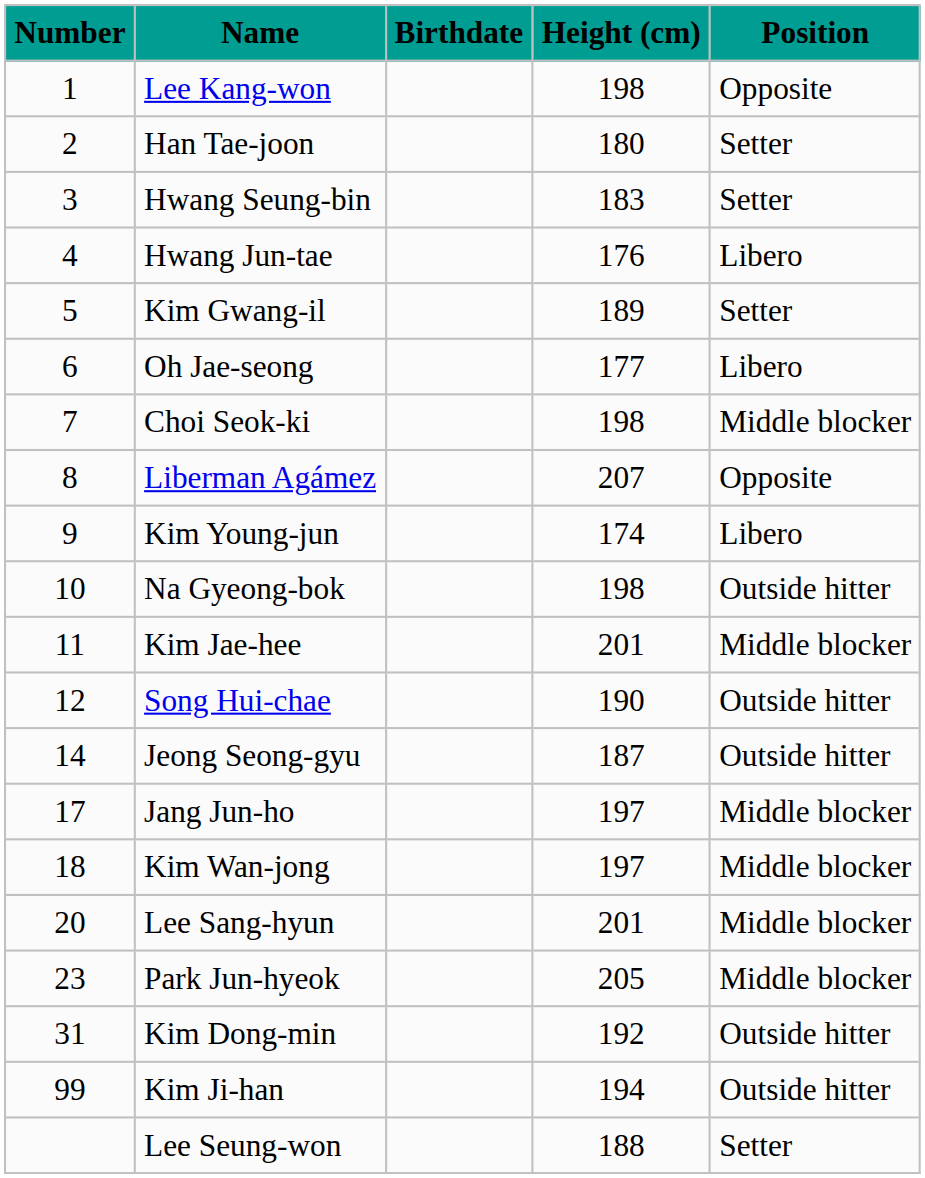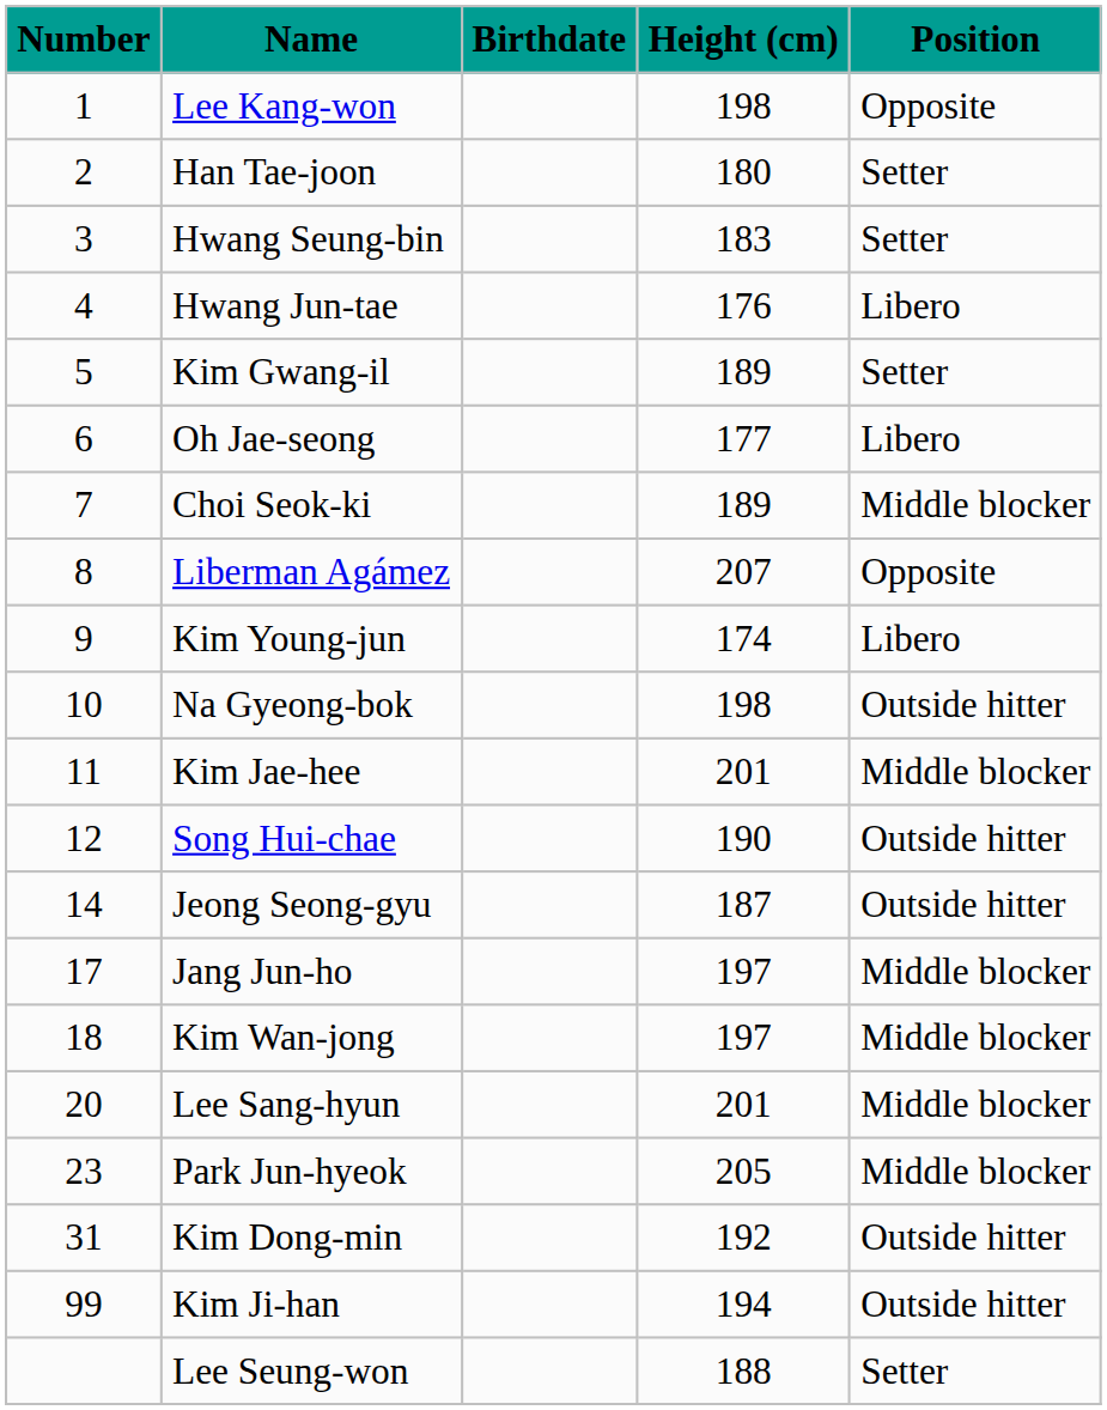Choi Seok-ki | Height (cm): 198 -> 189
